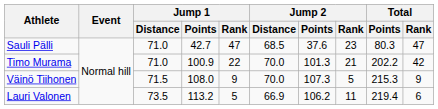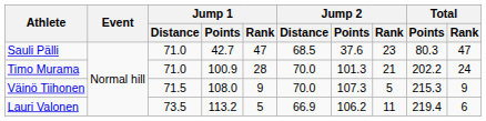Timo Murama | Jump 1 / Rank: 22 -> 28
Timo Murama | Total / Rank: 42 -> 24
